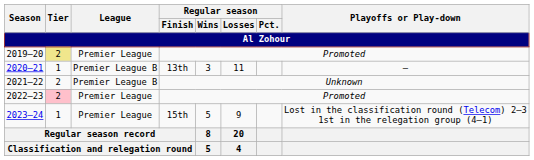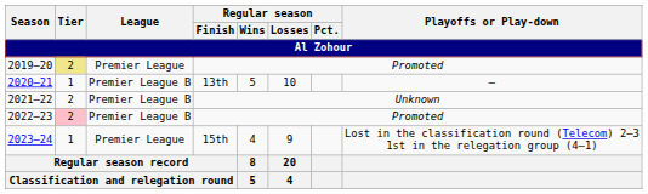2020–21 | Regular season / Wins: 3 -> 5
2020–21 | Regular season / Losses: 11 -> 10
2022–23 | League: Premier League -> Premier League B
2023–24 | Regular season / Wins: 5 -> 4
